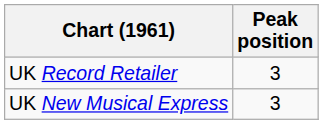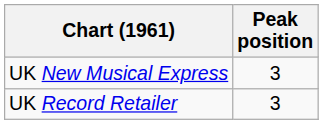rows swapped: UK Record Retailer <-> UK New Musical Express
